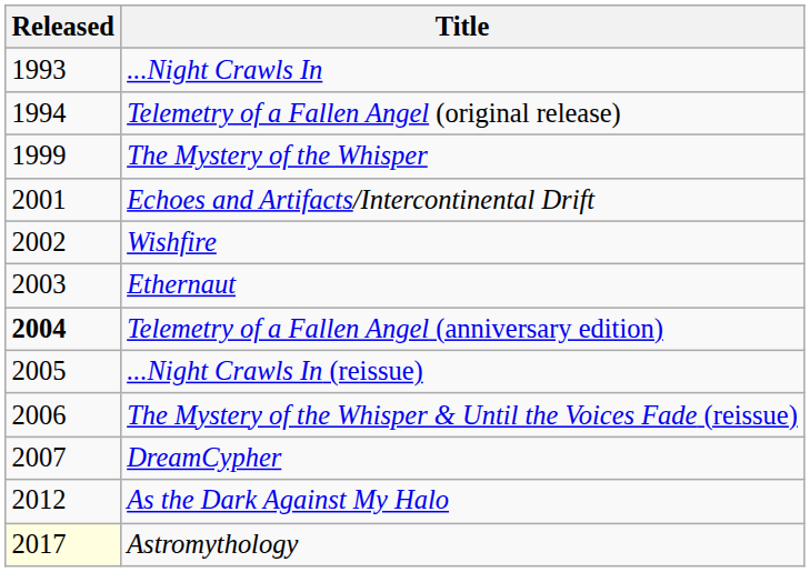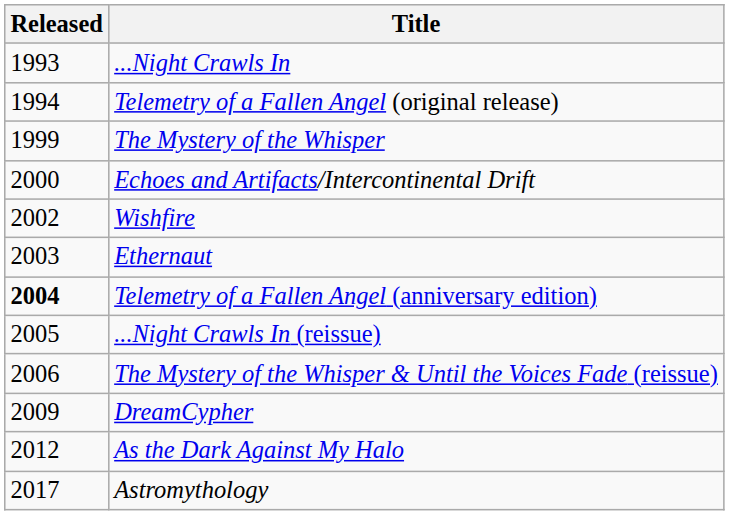Echoes and Artifacts/Intercontinental Drift | Released: 2001 -> 2000
DreamCypher | Released: 2007 -> 2009
Astromythology | Released: lightyellow background -> no background
